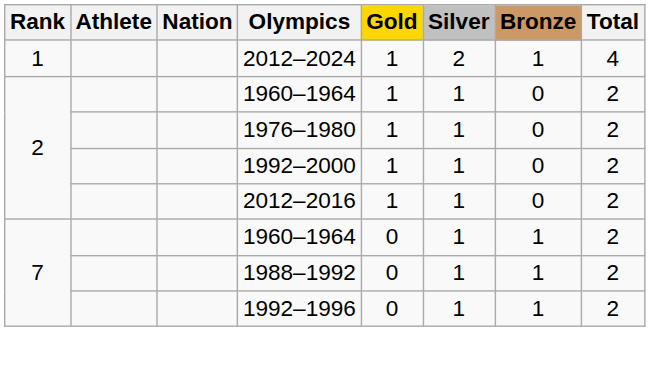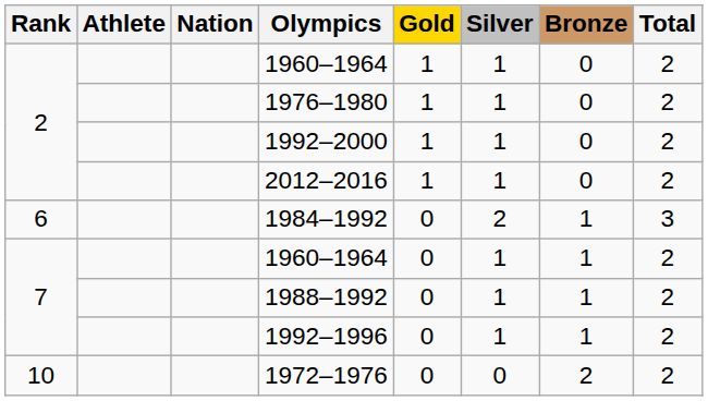- row: 1 | 2012–2024 | 1 | 2 | 1 | 4
+ row: 6 | 1984–1992 | 0 | 2 | 1 | 3
+ row: 10 | 1972–1976 | 0 | 0 | 2 | 2
